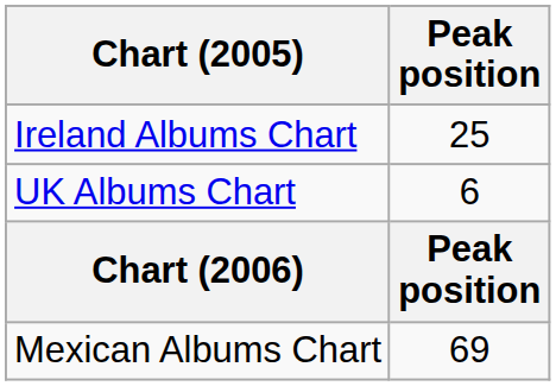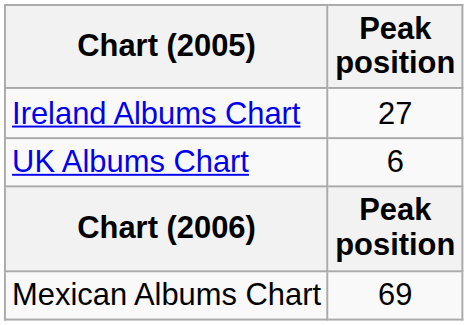Ireland Albums Chart | Peak position: 25 -> 27
